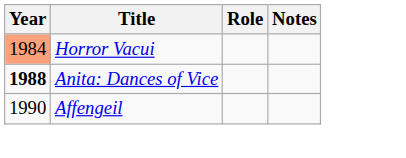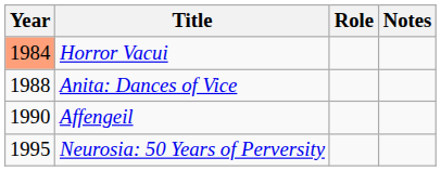Anita: Dances of Vice | Year: bold -> normal
+ row: 1995 | Neurosia: 50 Years of Perversity
